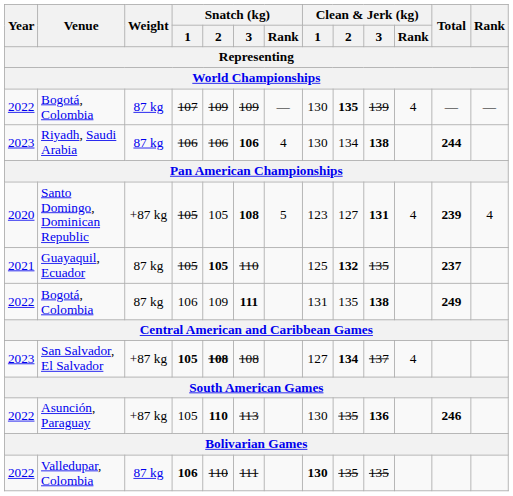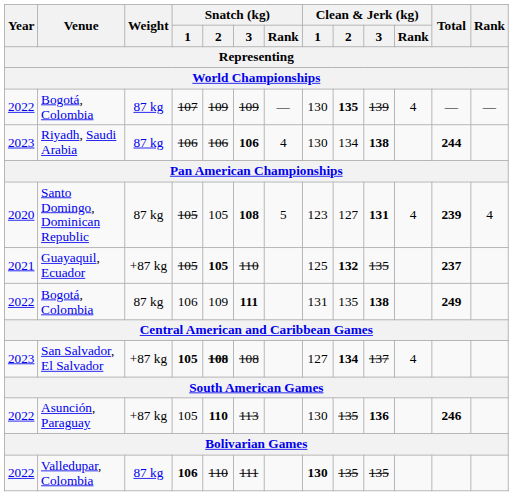Santo Domingo, Dominican Republic | Weight: +87 kg -> 87 kg
Guayaquil, Ecuador | Weight: 87 kg -> +87 kg
